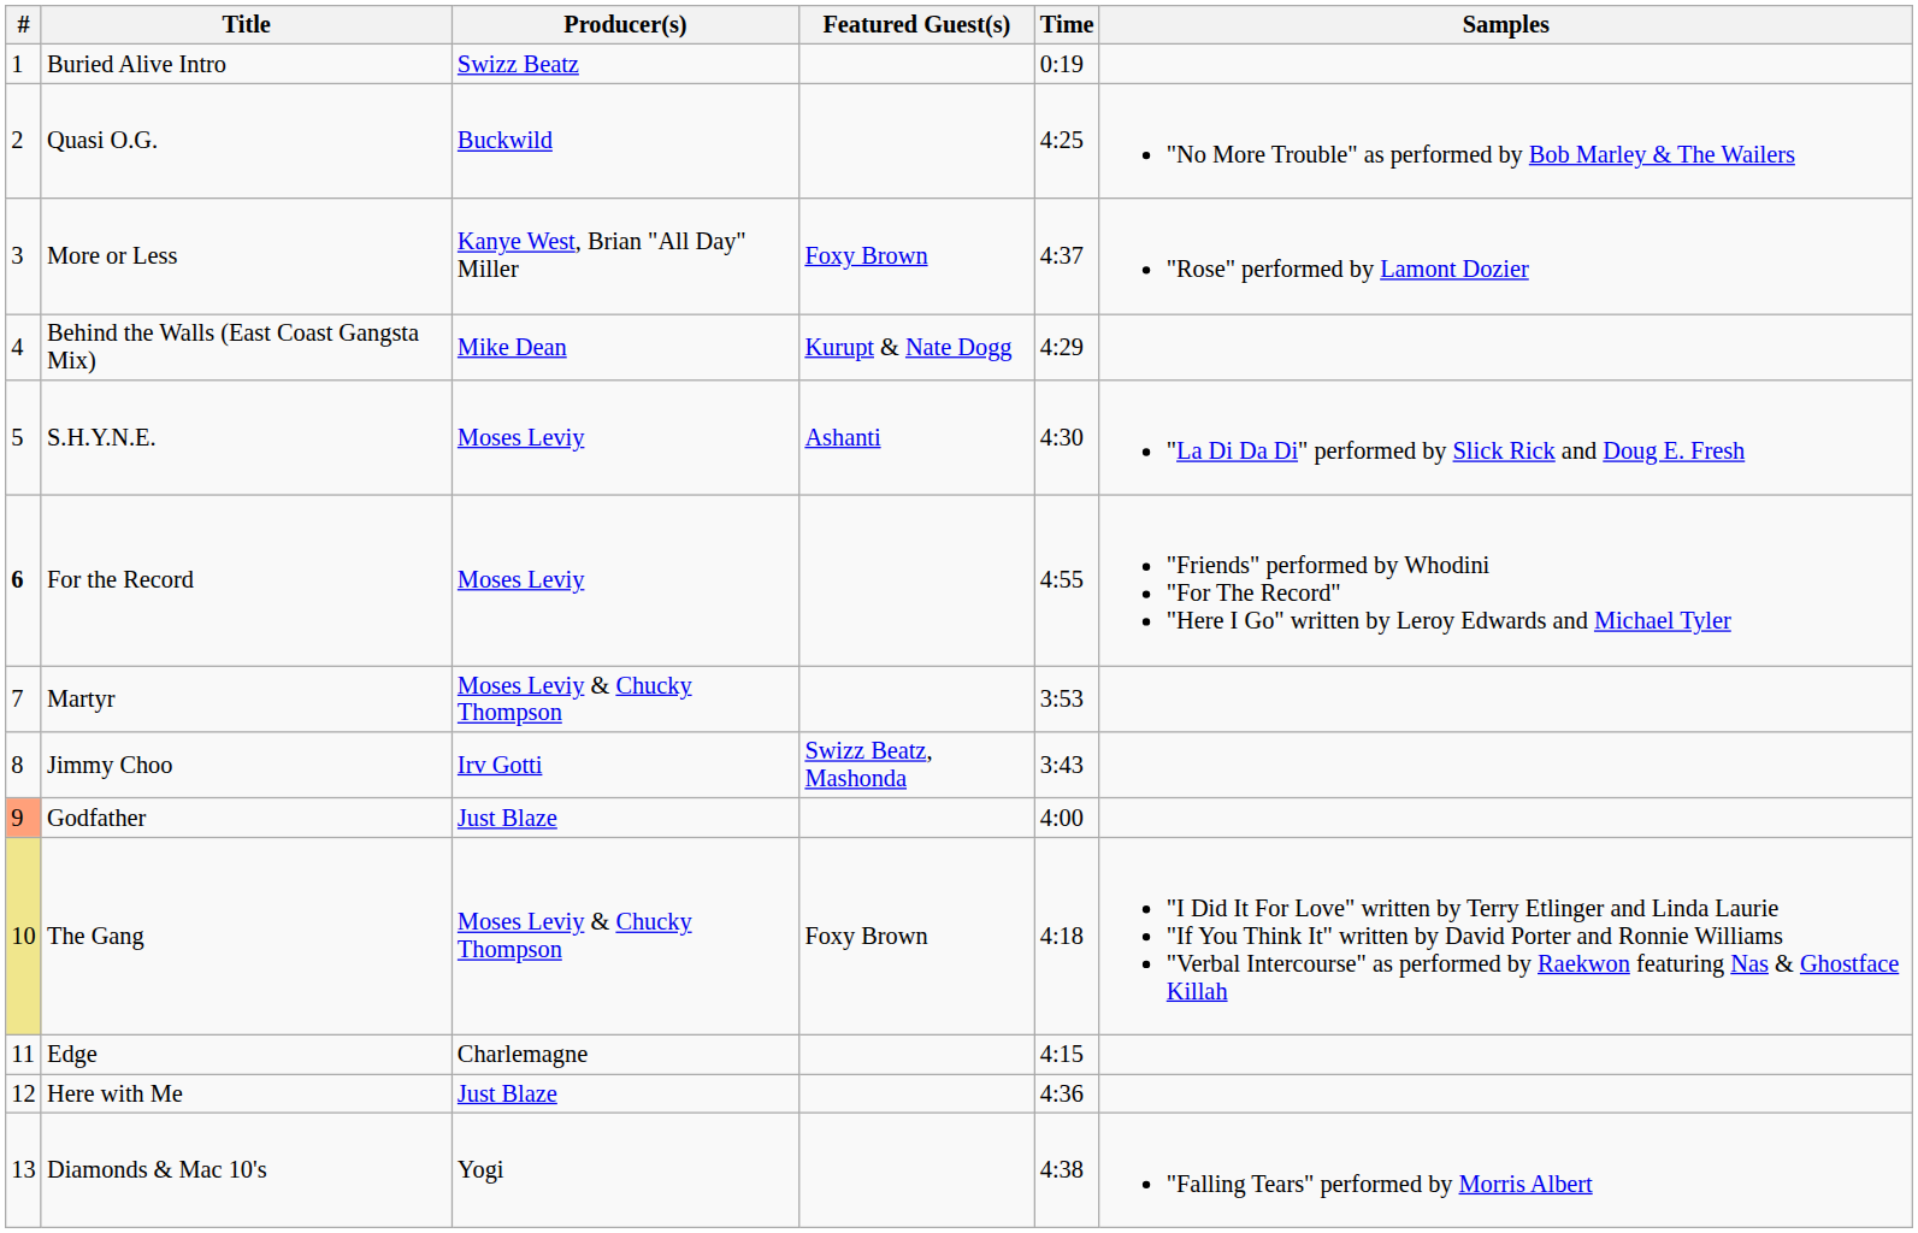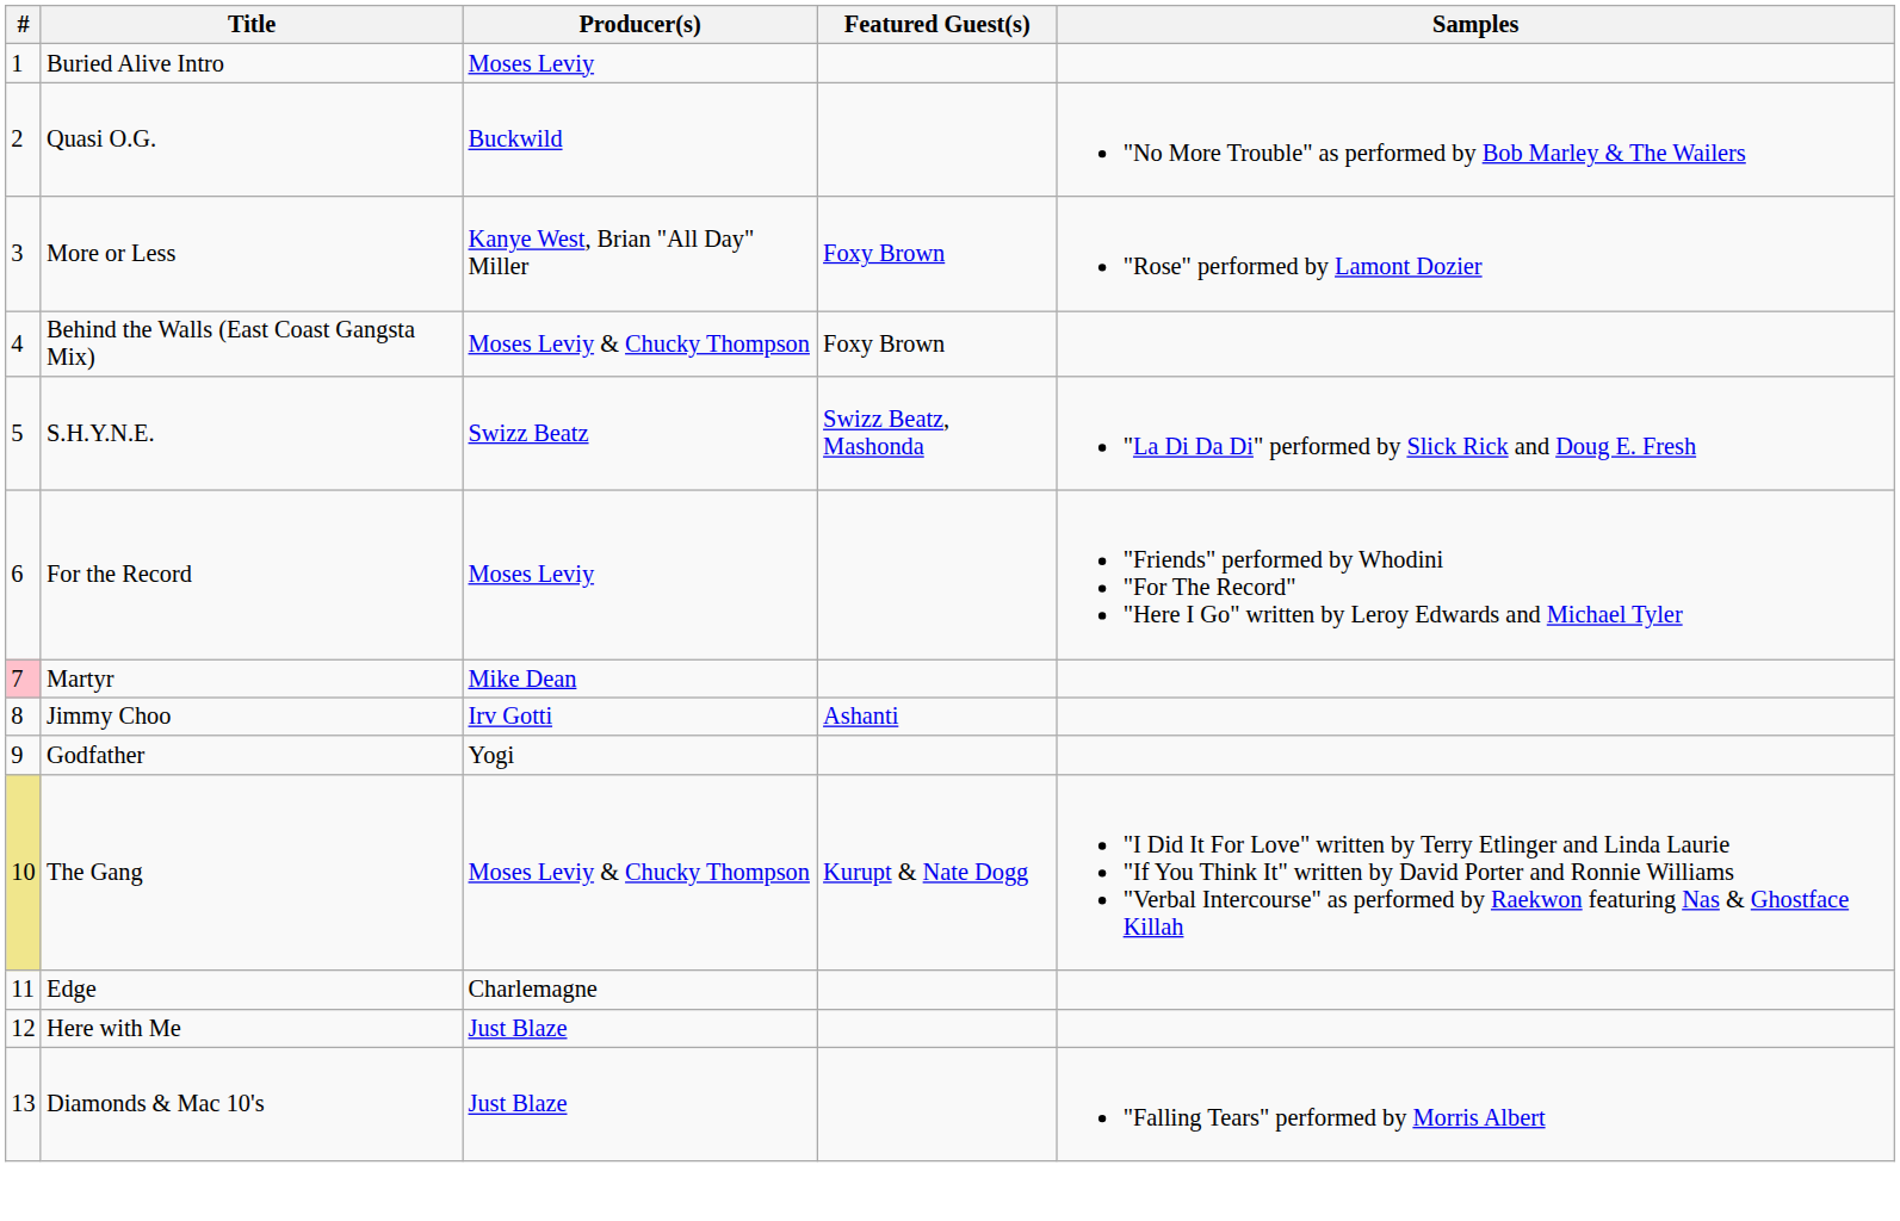- column: Time | 0:19 | 4:25 | 4:37 | 4:29 | 4:30 | 4:55 | 3:53 | 3:43 | 4:00 | 4:18 | 4:15 | 4:36 | 4:38
Buried Alive Intro | Producer(s): Swizz Beatz -> Moses Leviy
Behind the Walls (East Coast Gangsta Mix) | Producer(s): Mike Dean -> Moses Leviy & Chucky Thompson
Behind the Walls (East Coast Gangsta Mix) | Featured Guest(s): Kurupt & Nate Dogg -> Foxy Brown
S.H.Y.N.E. | Producer(s): Moses Leviy -> Swizz Beatz
S.H.Y.N.E. | Featured Guest(s): Ashanti -> Swizz Beatz, Mashonda
For the Record | #: bold -> normal
Martyr | #: no background -> pink background
Martyr | Producer(s): Moses Leviy & Chucky Thompson -> Mike Dean
Jimmy Choo | Featured Guest(s): Swizz Beatz, Mashonda -> Ashanti
Godfather | #: lightsalmon background -> no background
Godfather | Producer(s): Just Blaze -> Yogi
The Gang | Featured Guest(s): Foxy Brown -> Kurupt & Nate Dogg
Diamonds & Mac 10's | Producer(s): Yogi -> Just Blaze
